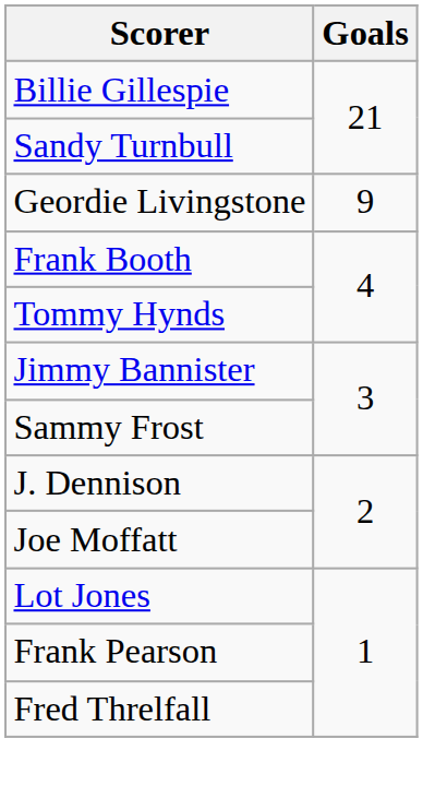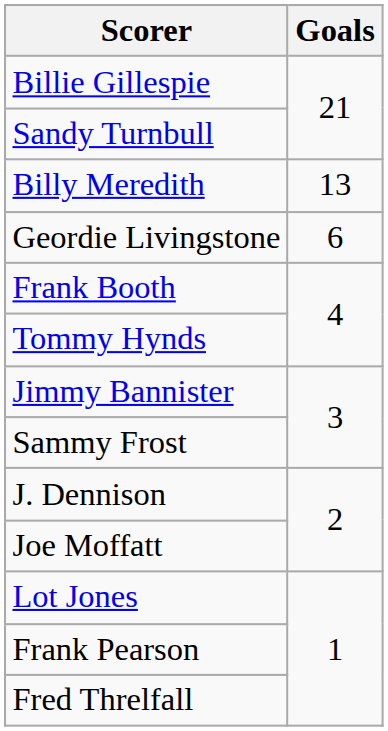+ row: Billy Meredith | 13
Geordie Livingstone | Goals: 9 -> 6
